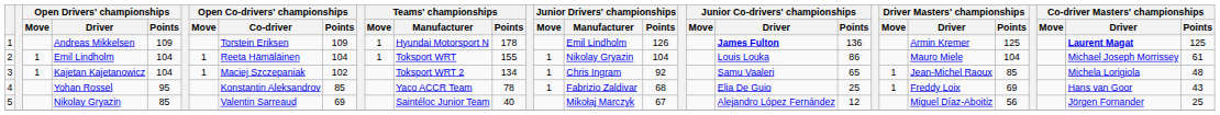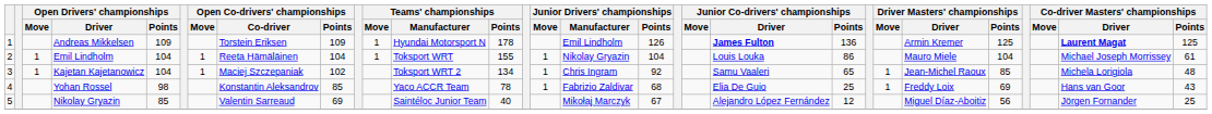Yohan Rossel | Open Drivers' championships / Points: 95 -> 98
